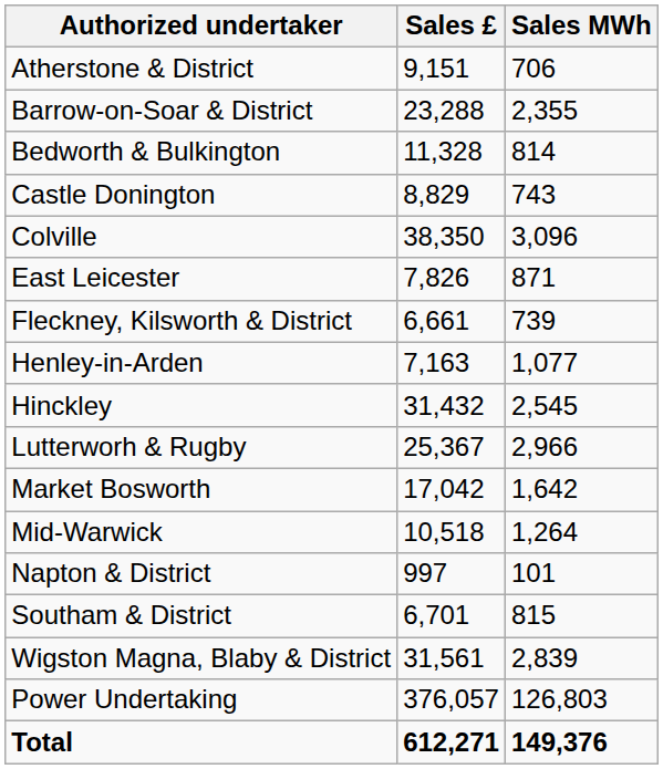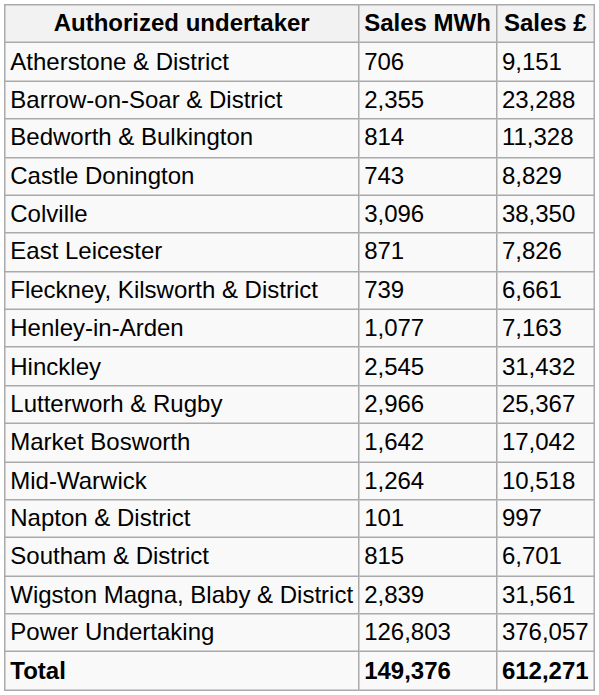columns swapped: Sales MWh <-> Sales £
